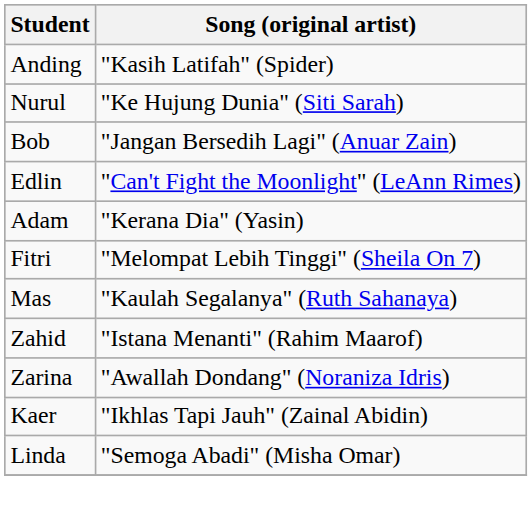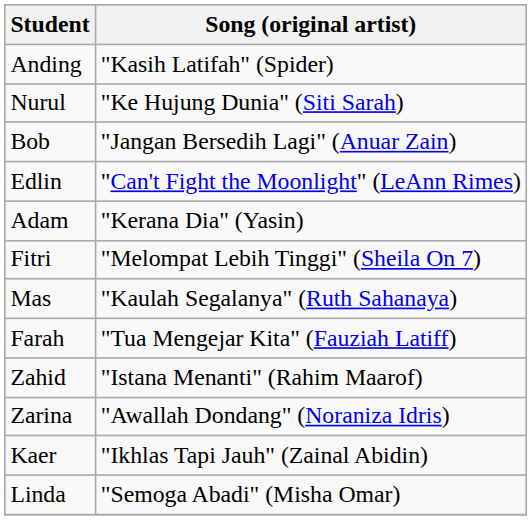+ row: Farah | "Tua Mengejar Kita" (Fauziah Latiff)
